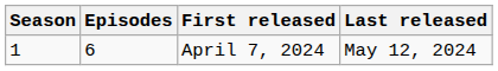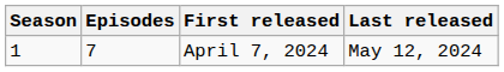April 7, 2024 | Episodes: 6 -> 7
